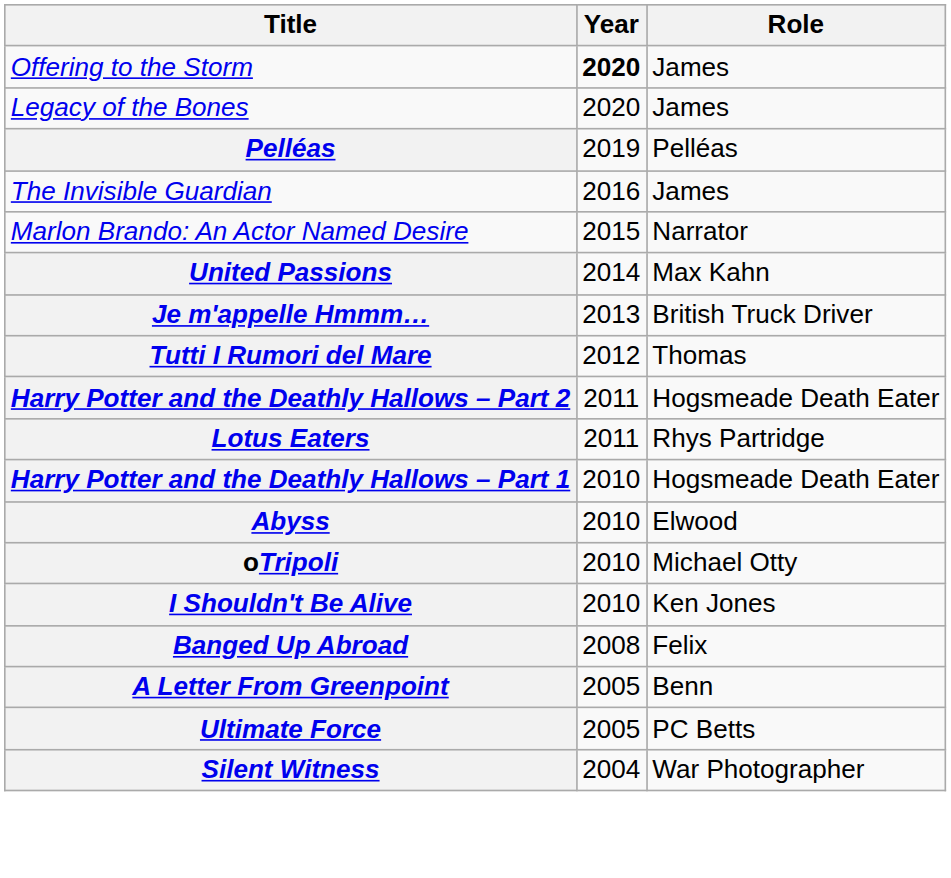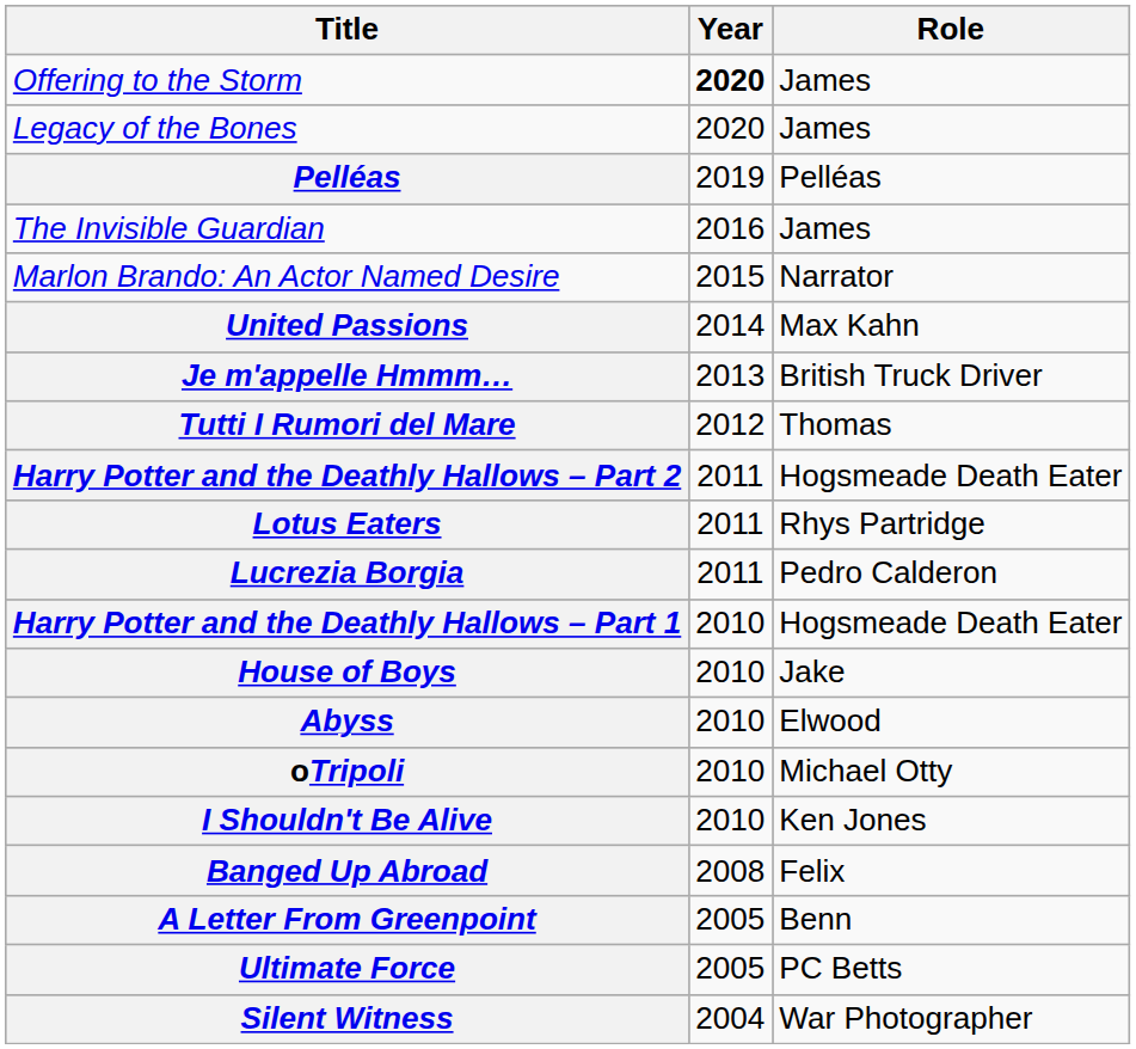+ row: Lucrezia Borgia | 2011 | Pedro Calderon
+ row: House of Boys | 2010 | Jake
